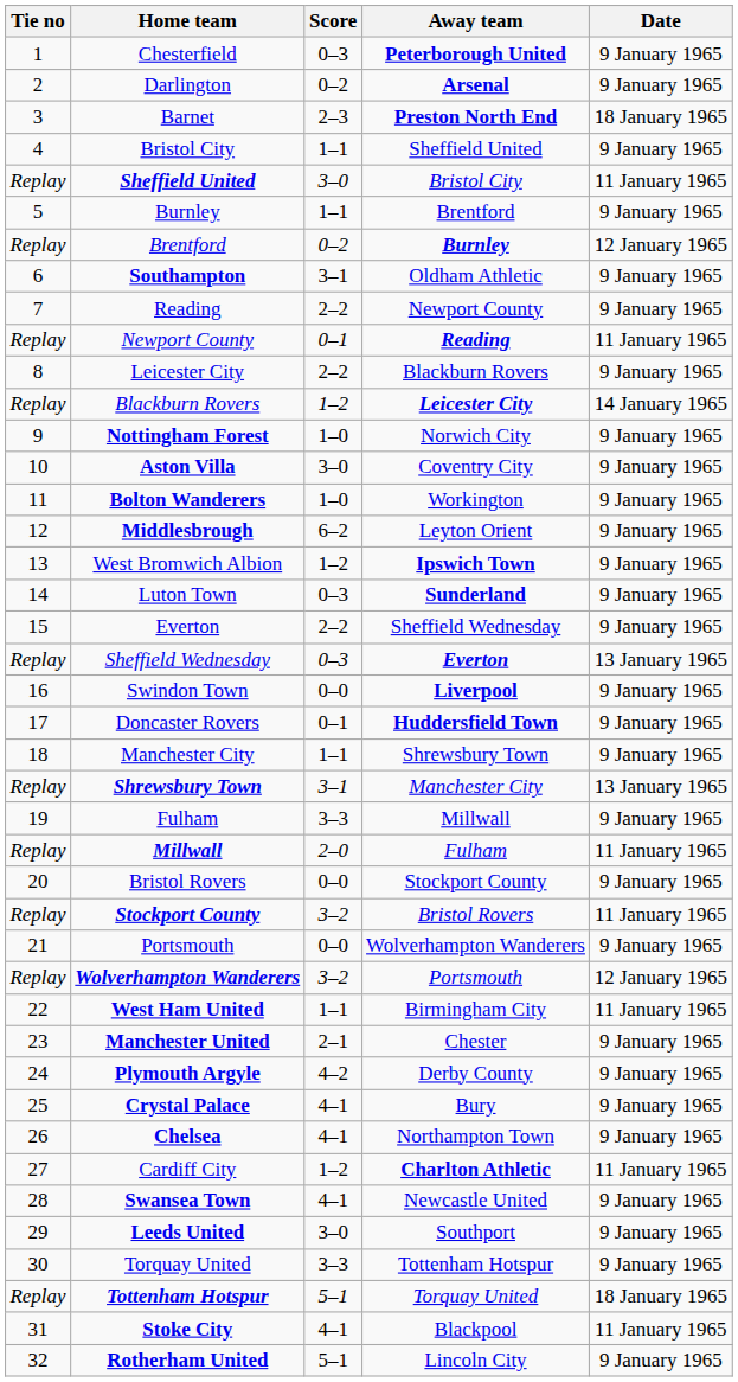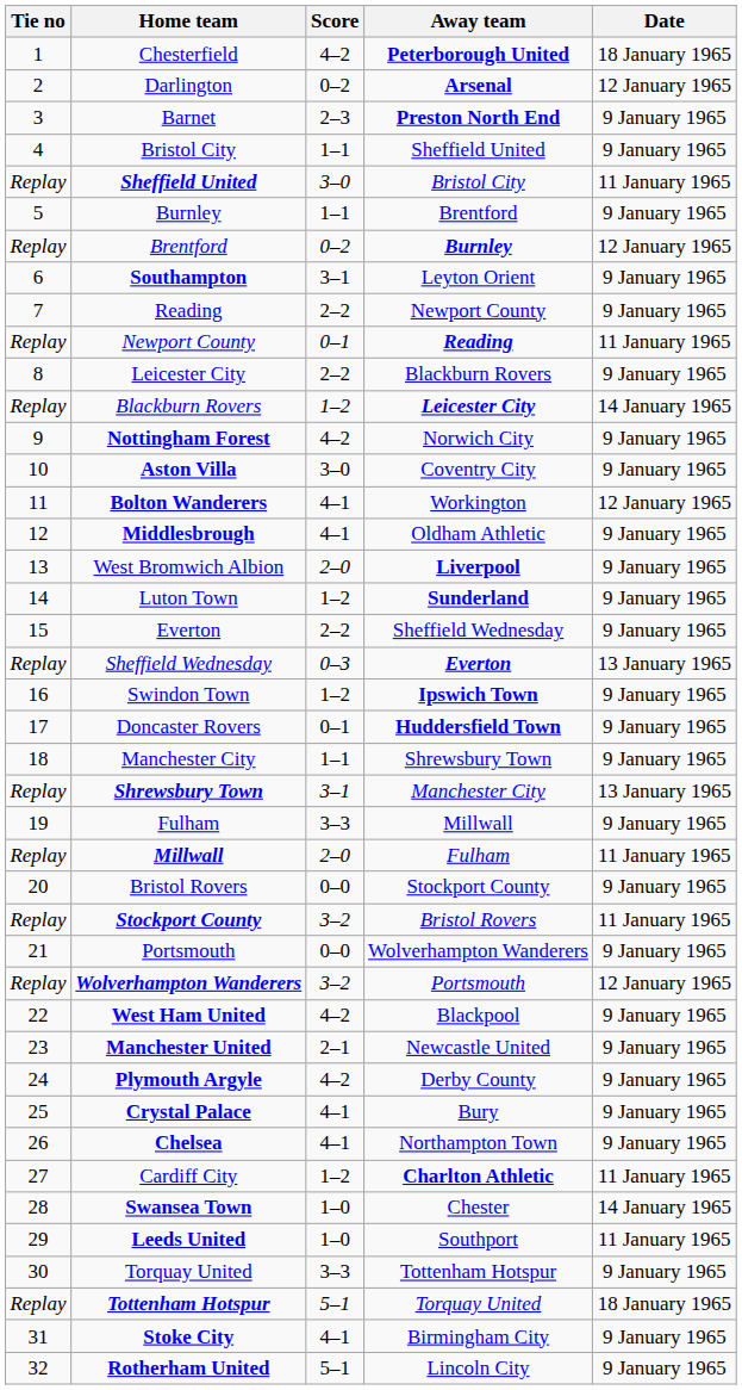Chesterfield | Score: 0–3 -> 4–2
Chesterfield | Date: 9 January 1965 -> 18 January 1965
Darlington | Date: 9 January 1965 -> 12 January 1965
Barnet | Date: 18 January 1965 -> 9 January 1965
Southampton | Away team: Oldham Athletic -> Leyton Orient
Nottingham Forest | Score: 1–0 -> 4–2
Bolton Wanderers | Score: 1–0 -> 4–1
Bolton Wanderers | Date: 9 January 1965 -> 12 January 1965
Middlesbrough | Score: 6–2 -> 4–1
Middlesbrough | Away team: Leyton Orient -> Oldham Athletic
West Bromwich Albion | Score: 1–2 -> 2–0
West Bromwich Albion | Away team: Ipswich Town -> Liverpool
Luton Town | Score: 0–3 -> 1–2
Swindon Town | Score: 0–0 -> 1–2
Swindon Town | Away team: Liverpool -> Ipswich Town
West Ham United | Score: 1–1 -> 4–2
West Ham United | Away team: Birmingham City -> Blackpool
West Ham United | Date: 11 January 1965 -> 9 January 1965
Manchester United | Away team: Chester -> Newcastle United
Swansea Town | Score: 4–1 -> 1–0
Swansea Town | Away team: Newcastle United -> Chester
Swansea Town | Date: 9 January 1965 -> 14 January 1965
Leeds United | Score: 3–0 -> 1–0
Leeds United | Date: 9 January 1965 -> 11 January 1965
Stoke City | Away team: Blackpool -> Birmingham City
Stoke City | Date: 11 January 1965 -> 9 January 1965
